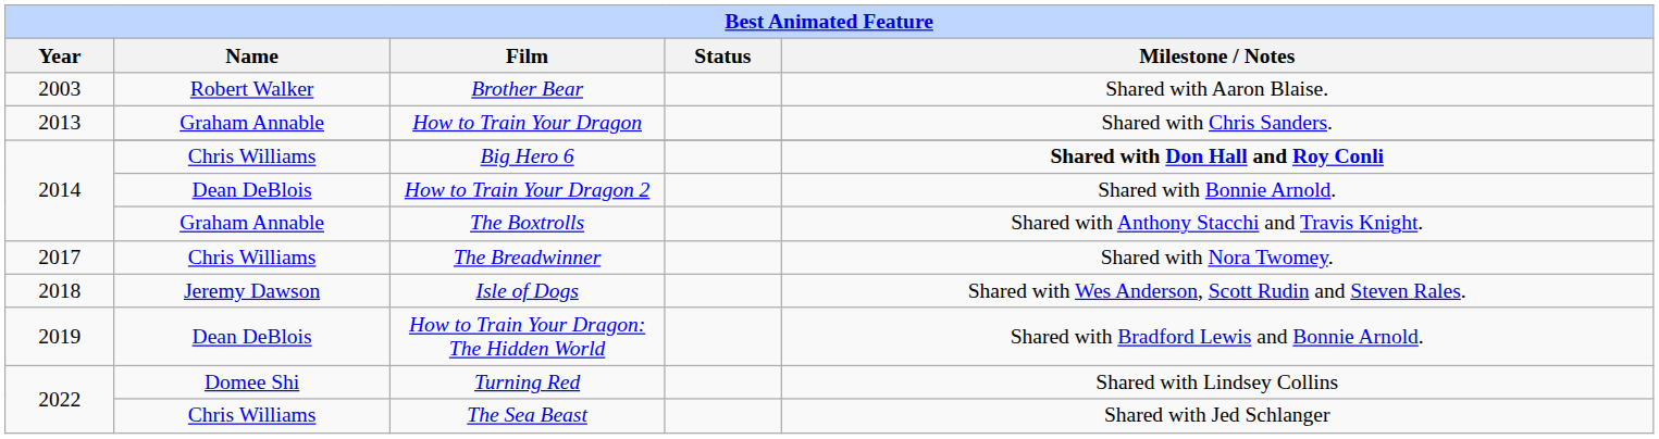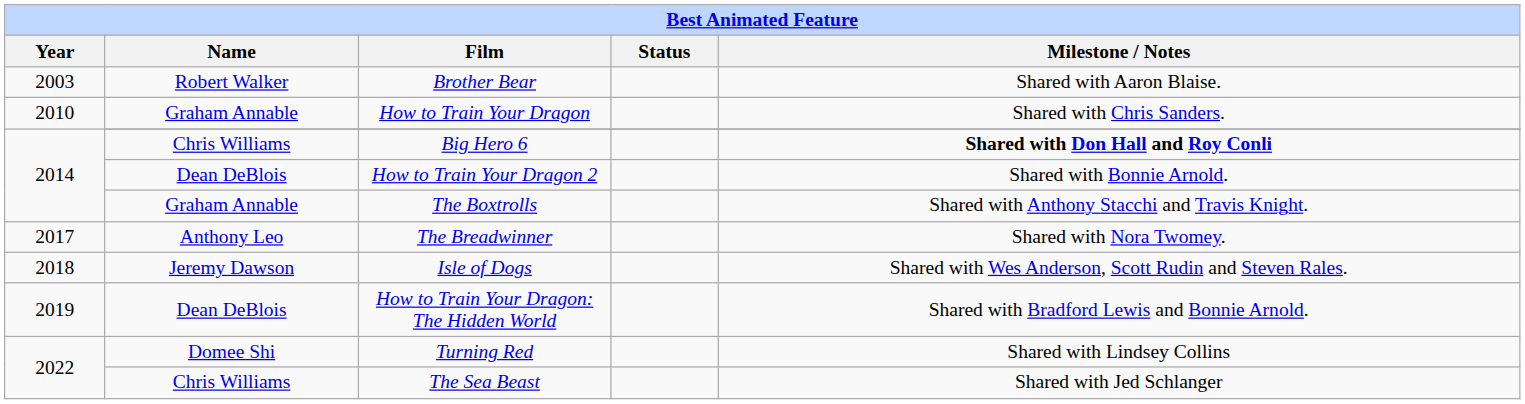How to Train Your Dragon | Year: 2013 -> 2010
The Breadwinner | Name: Chris Williams -> Anthony Leo
